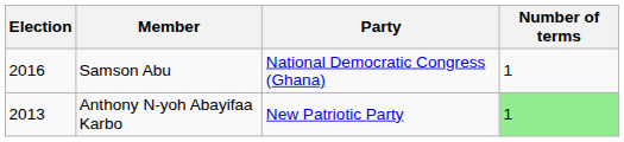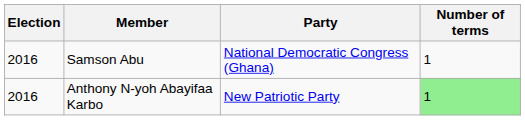Anthony N-yoh Abayifaa Karbo | Election: 2013 -> 2016
